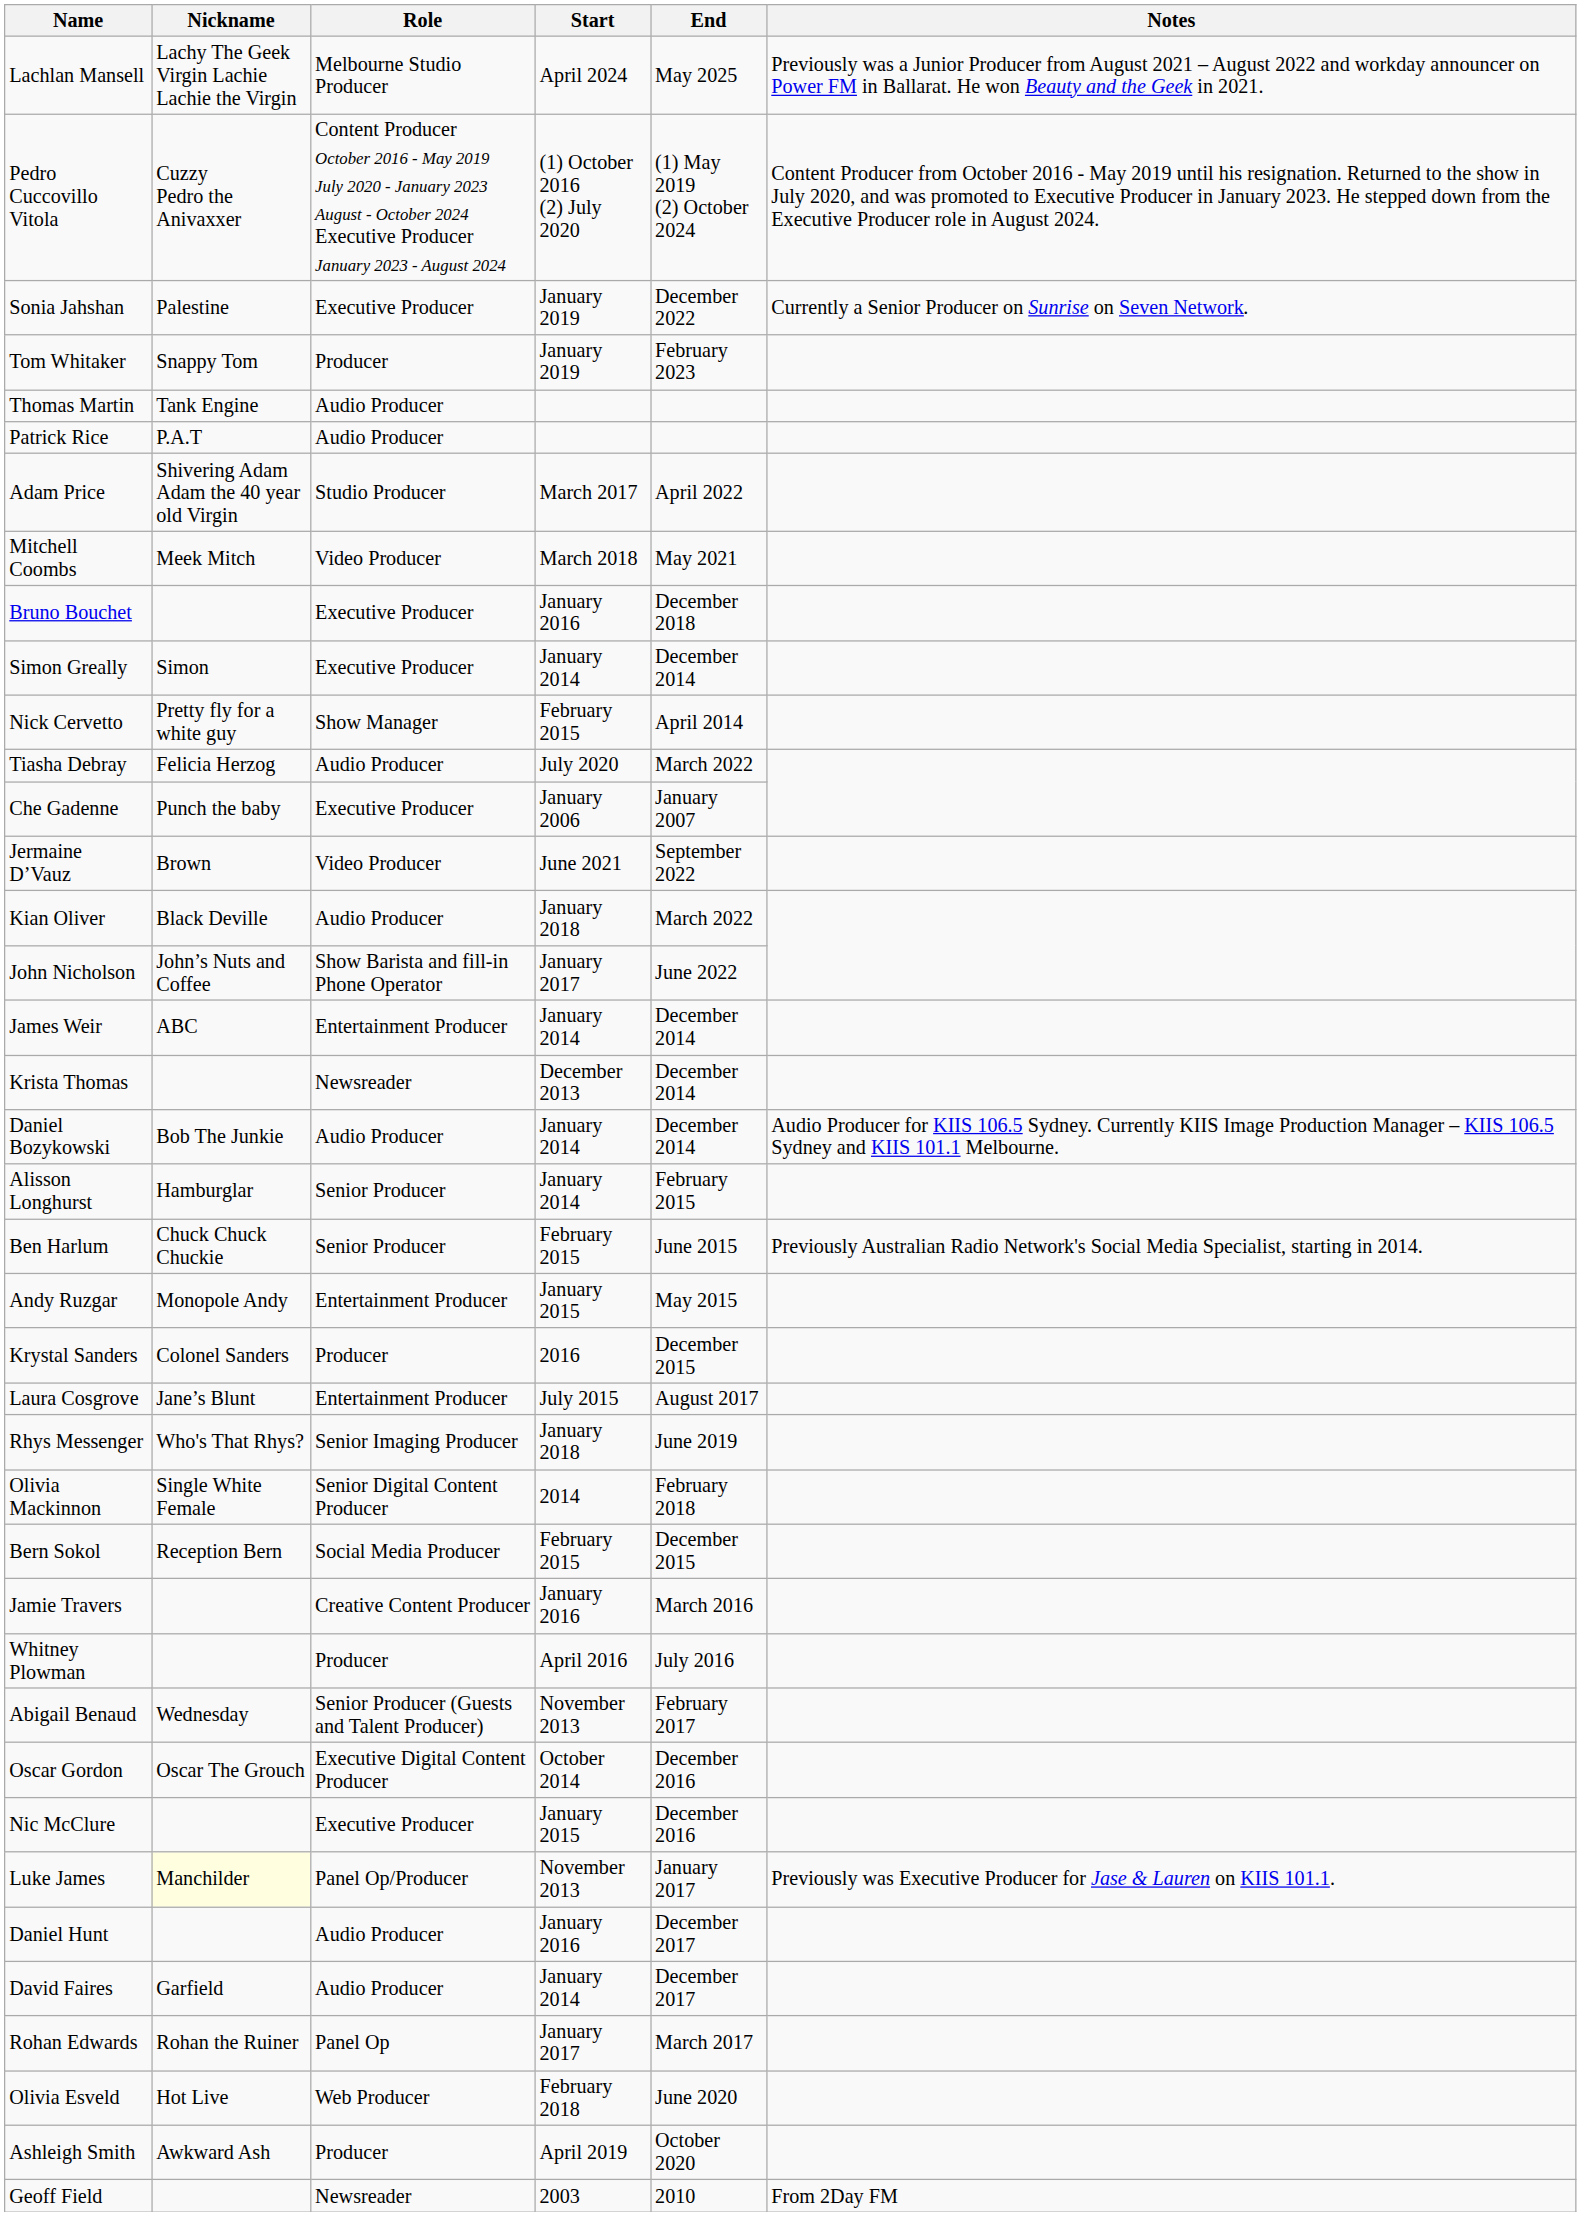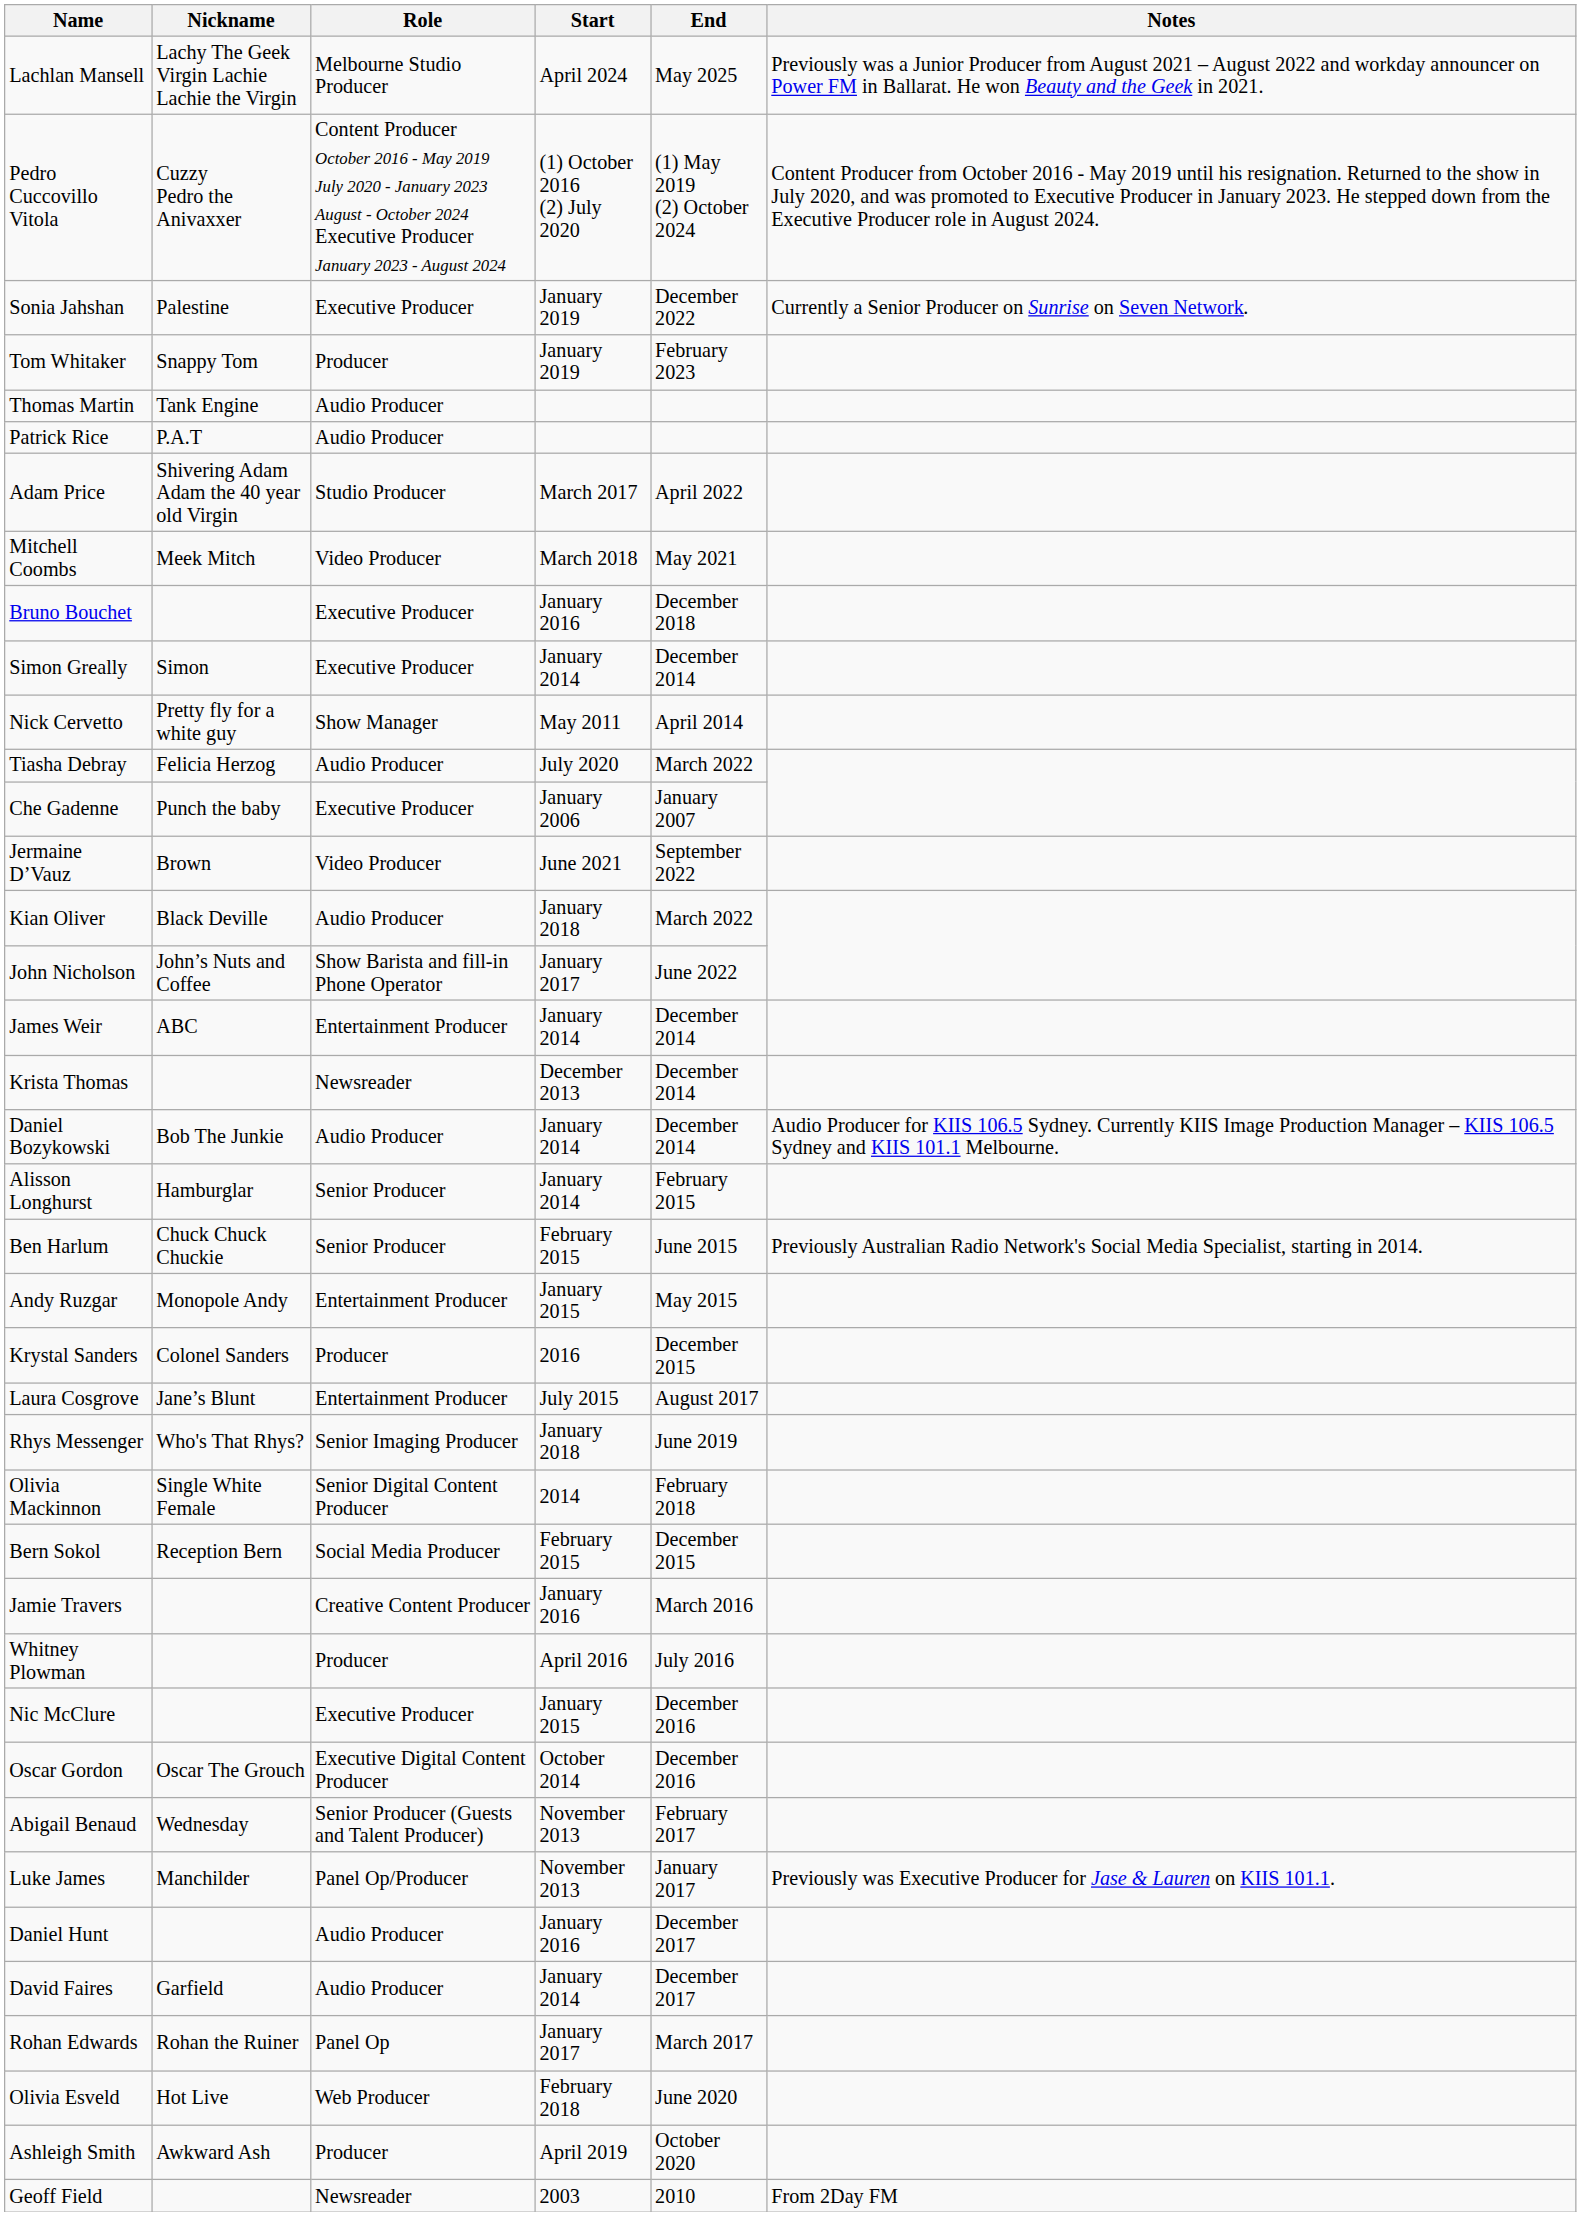Nick Cervetto | Start: February 2015 -> May 2011
rows swapped: Nic McClure <-> Abigail Benaud
Luke James | Nickname: lightyellow background -> no background
